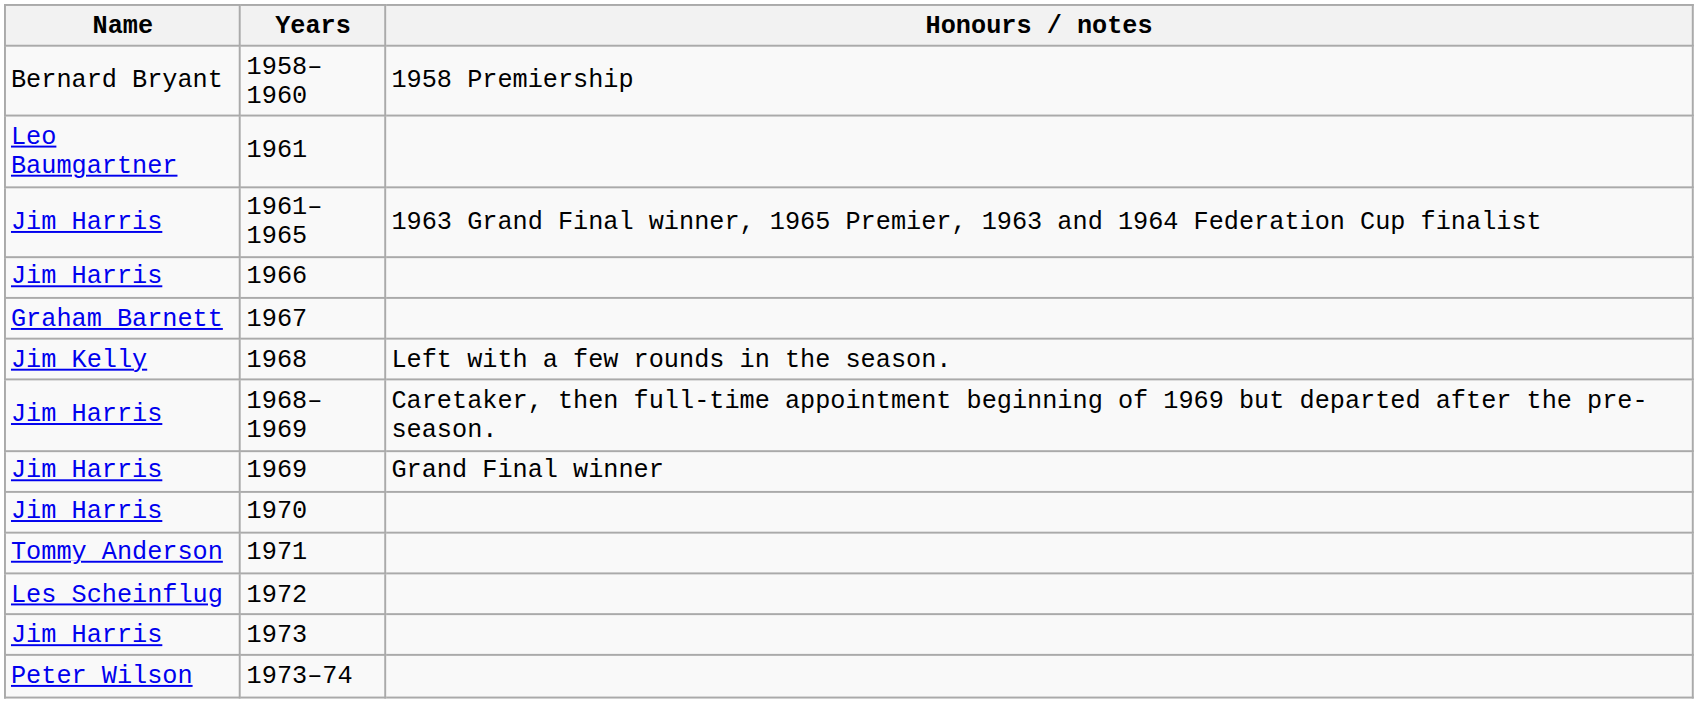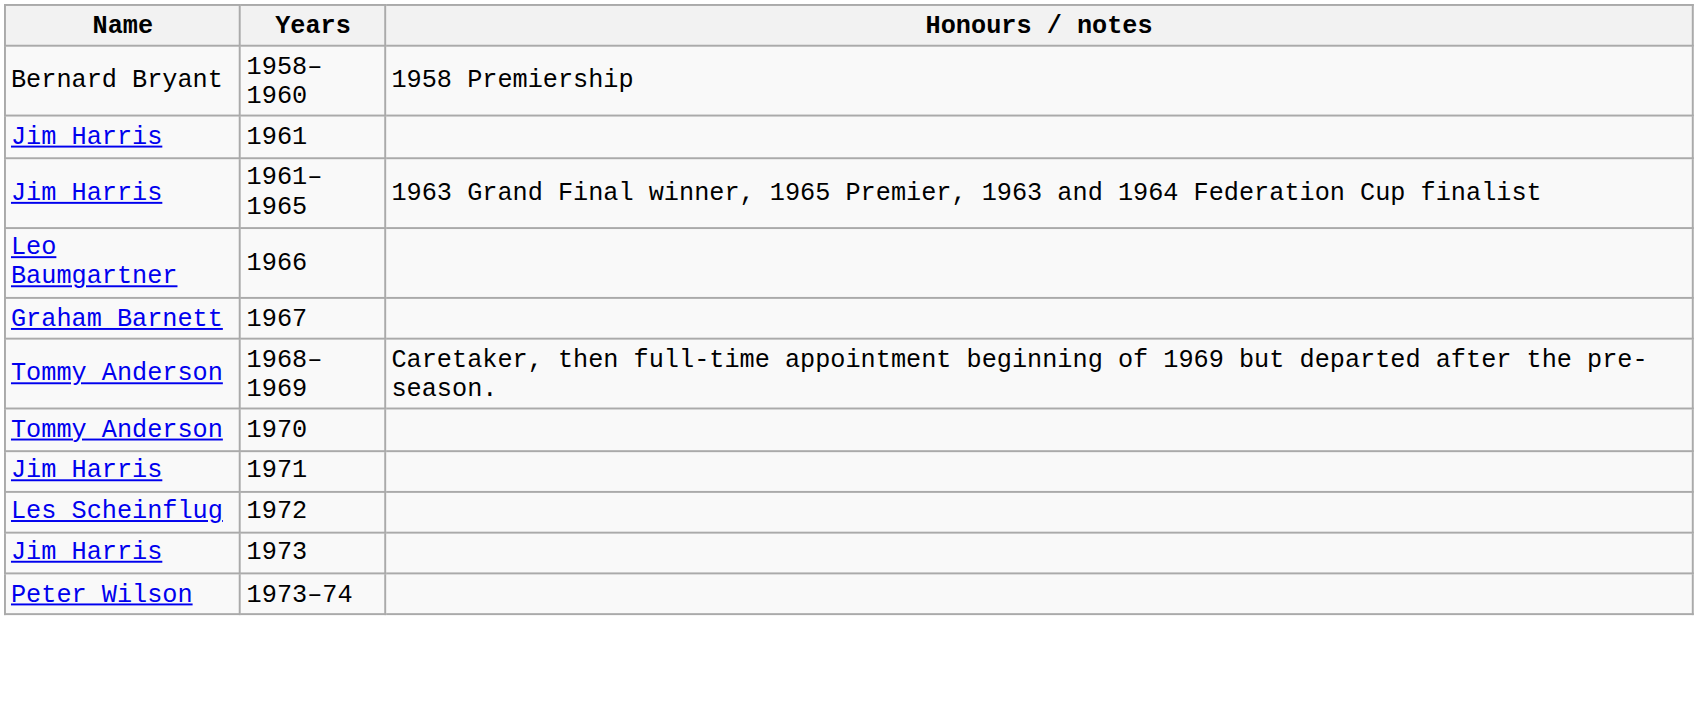1961 | Name: Leo Baumgartner -> Jim Harris
1966 | Name: Jim Harris -> Leo Baumgartner
- row: Jim Kelly | 1968 | Left with a few rounds in the season.
1968–1969 | Name: Jim Harris -> Tommy Anderson
- row: Jim Harris | 1969 | Grand Final winner
1970 | Name: Jim Harris -> Tommy Anderson
1971 | Name: Tommy Anderson -> Jim Harris
